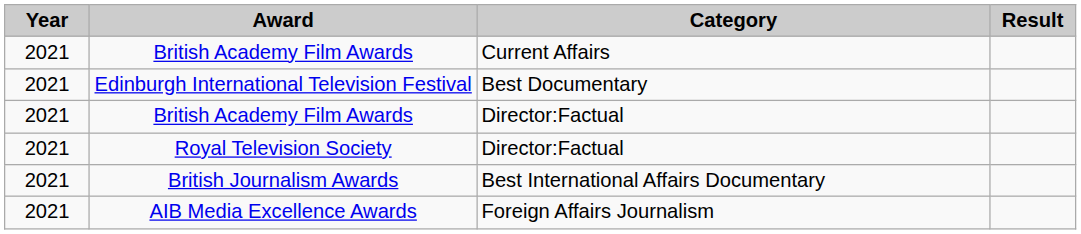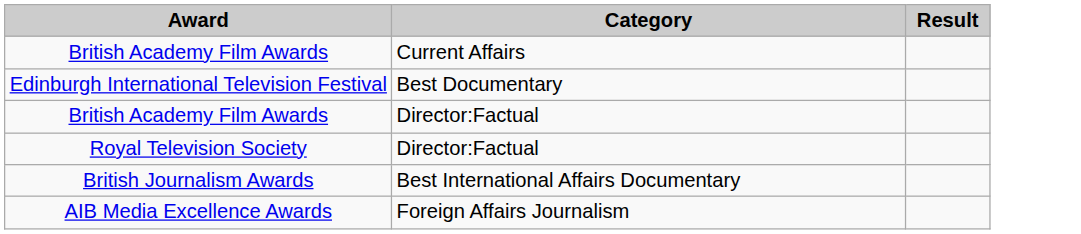- column: Year | 2021 | 2021 | 2021 | 2021 | 2021 | 2021
